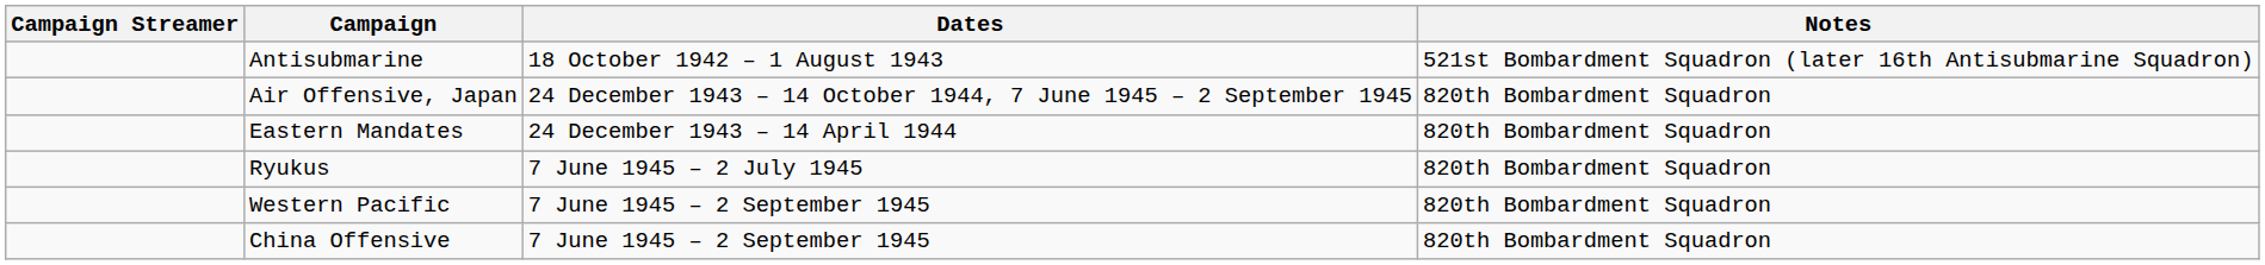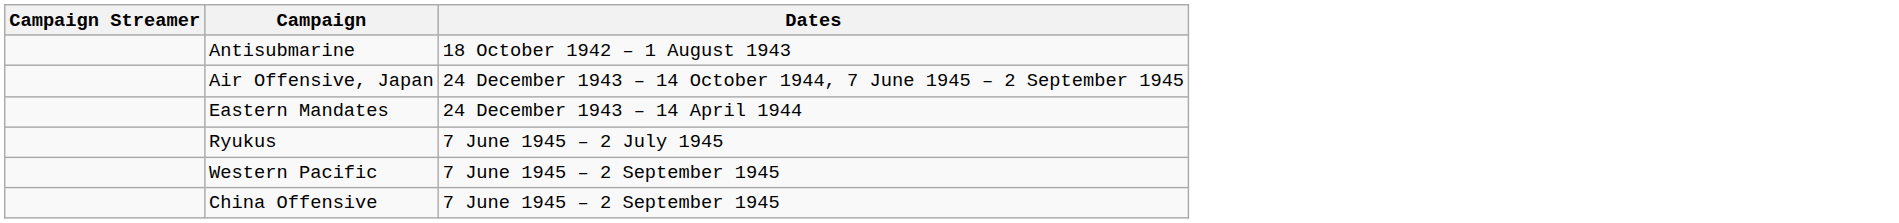- column: Notes | 521st Bombardment Squadron (later 16th Antisubmarine Squadron) | 820th Bombardment Squadron | 820th Bombardment Squadron | 820th Bombardment Squadron | 820th Bombardment Squadron | 820th Bombardment Squadron
